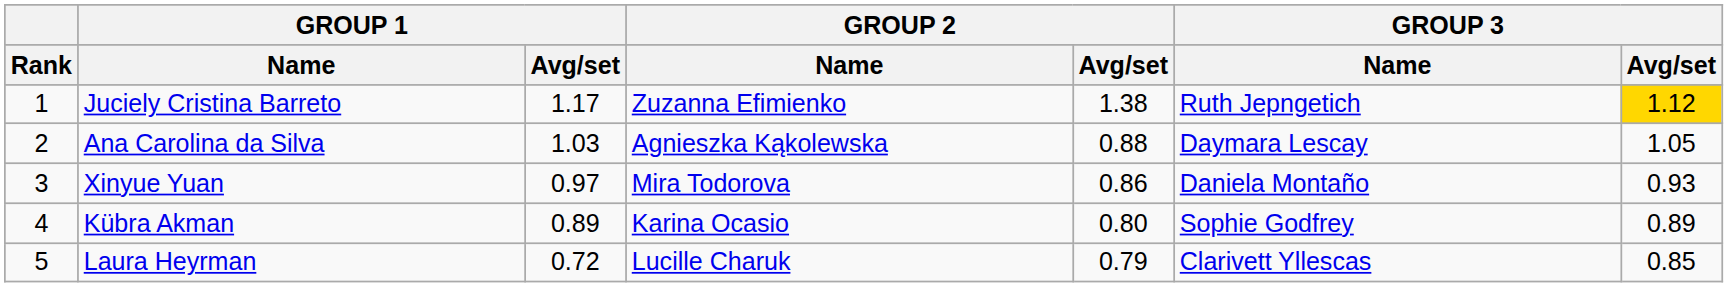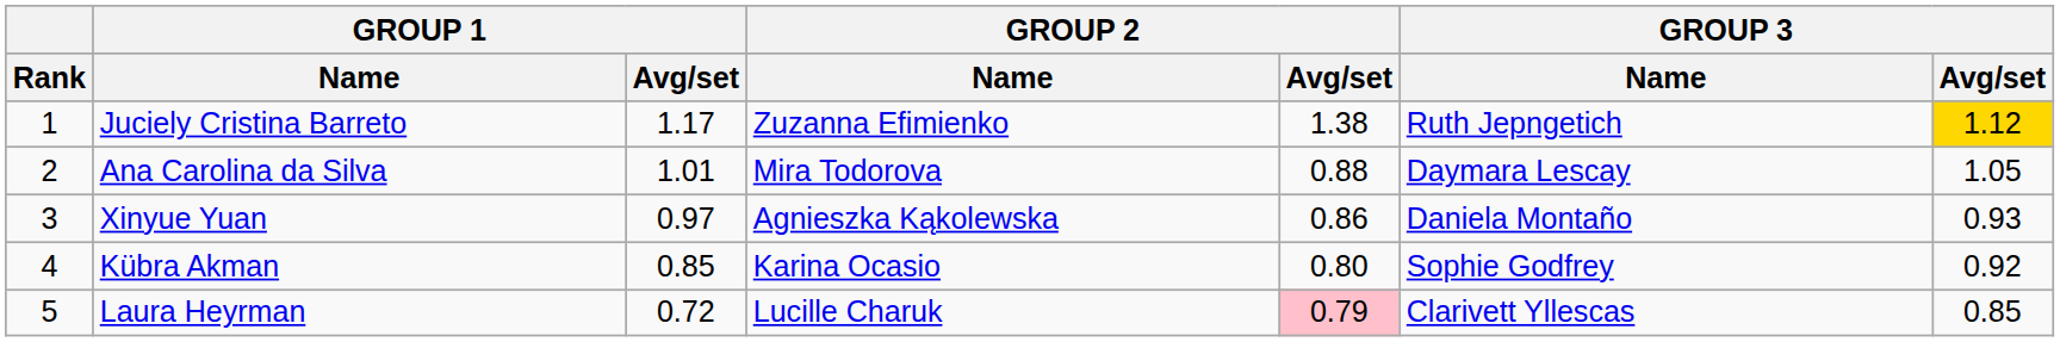Ana Carolina da Silva | GROUP 1 / Avg/set: 1.03 -> 1.01
Ana Carolina da Silva | GROUP 2 / Name: Agnieszka Kąkolewska -> Mira Todorova
Xinyue Yuan | GROUP 2 / Name: Mira Todorova -> Agnieszka Kąkolewska
Kübra Akman | GROUP 1 / Avg/set: 0.89 -> 0.85
Kübra Akman | GROUP 3 / Avg/set: 0.89 -> 0.92
Laura Heyrman | GROUP 2 / Avg/set: no background -> pink background
